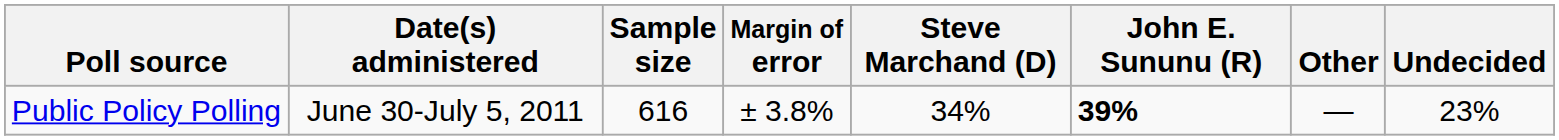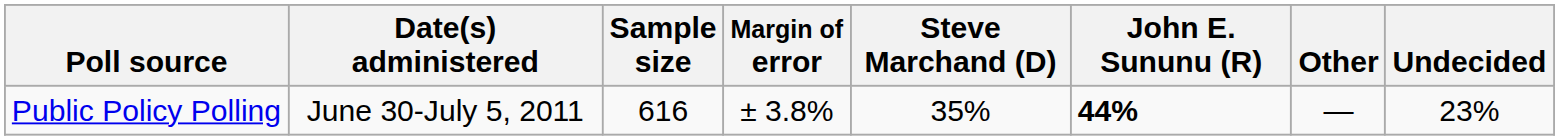Public Policy Polling | Steve Marchand (D): 34% -> 35%
Public Policy Polling | John E. Sununu (R): 39% -> 44%
